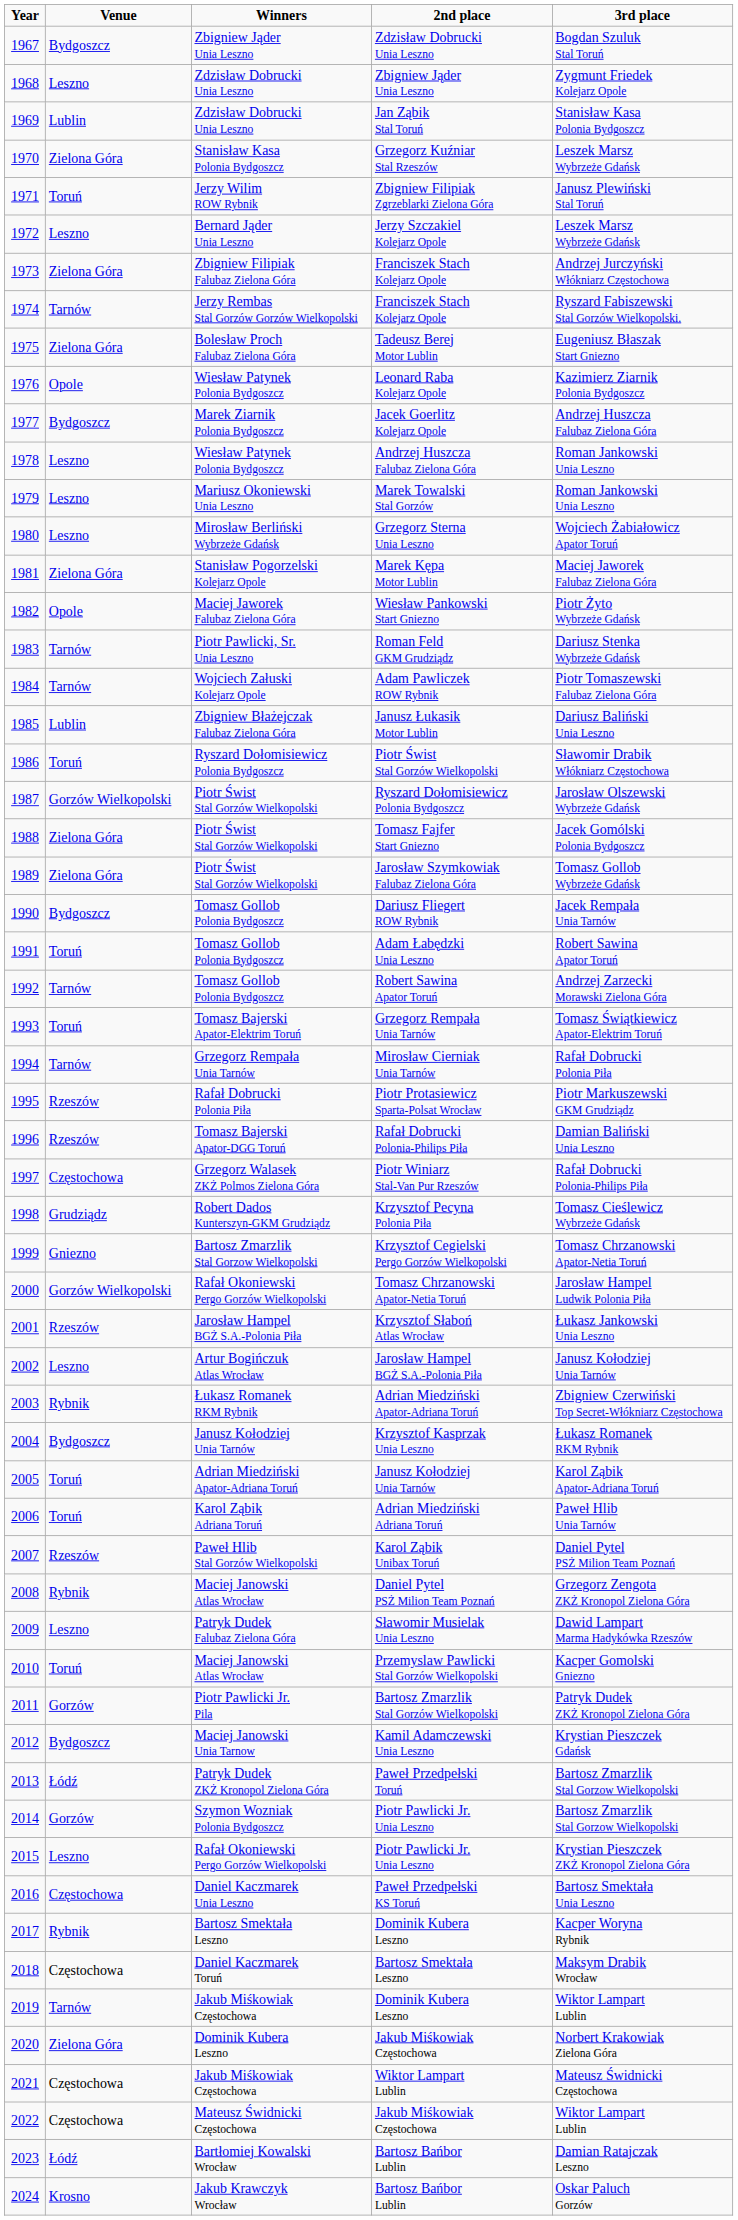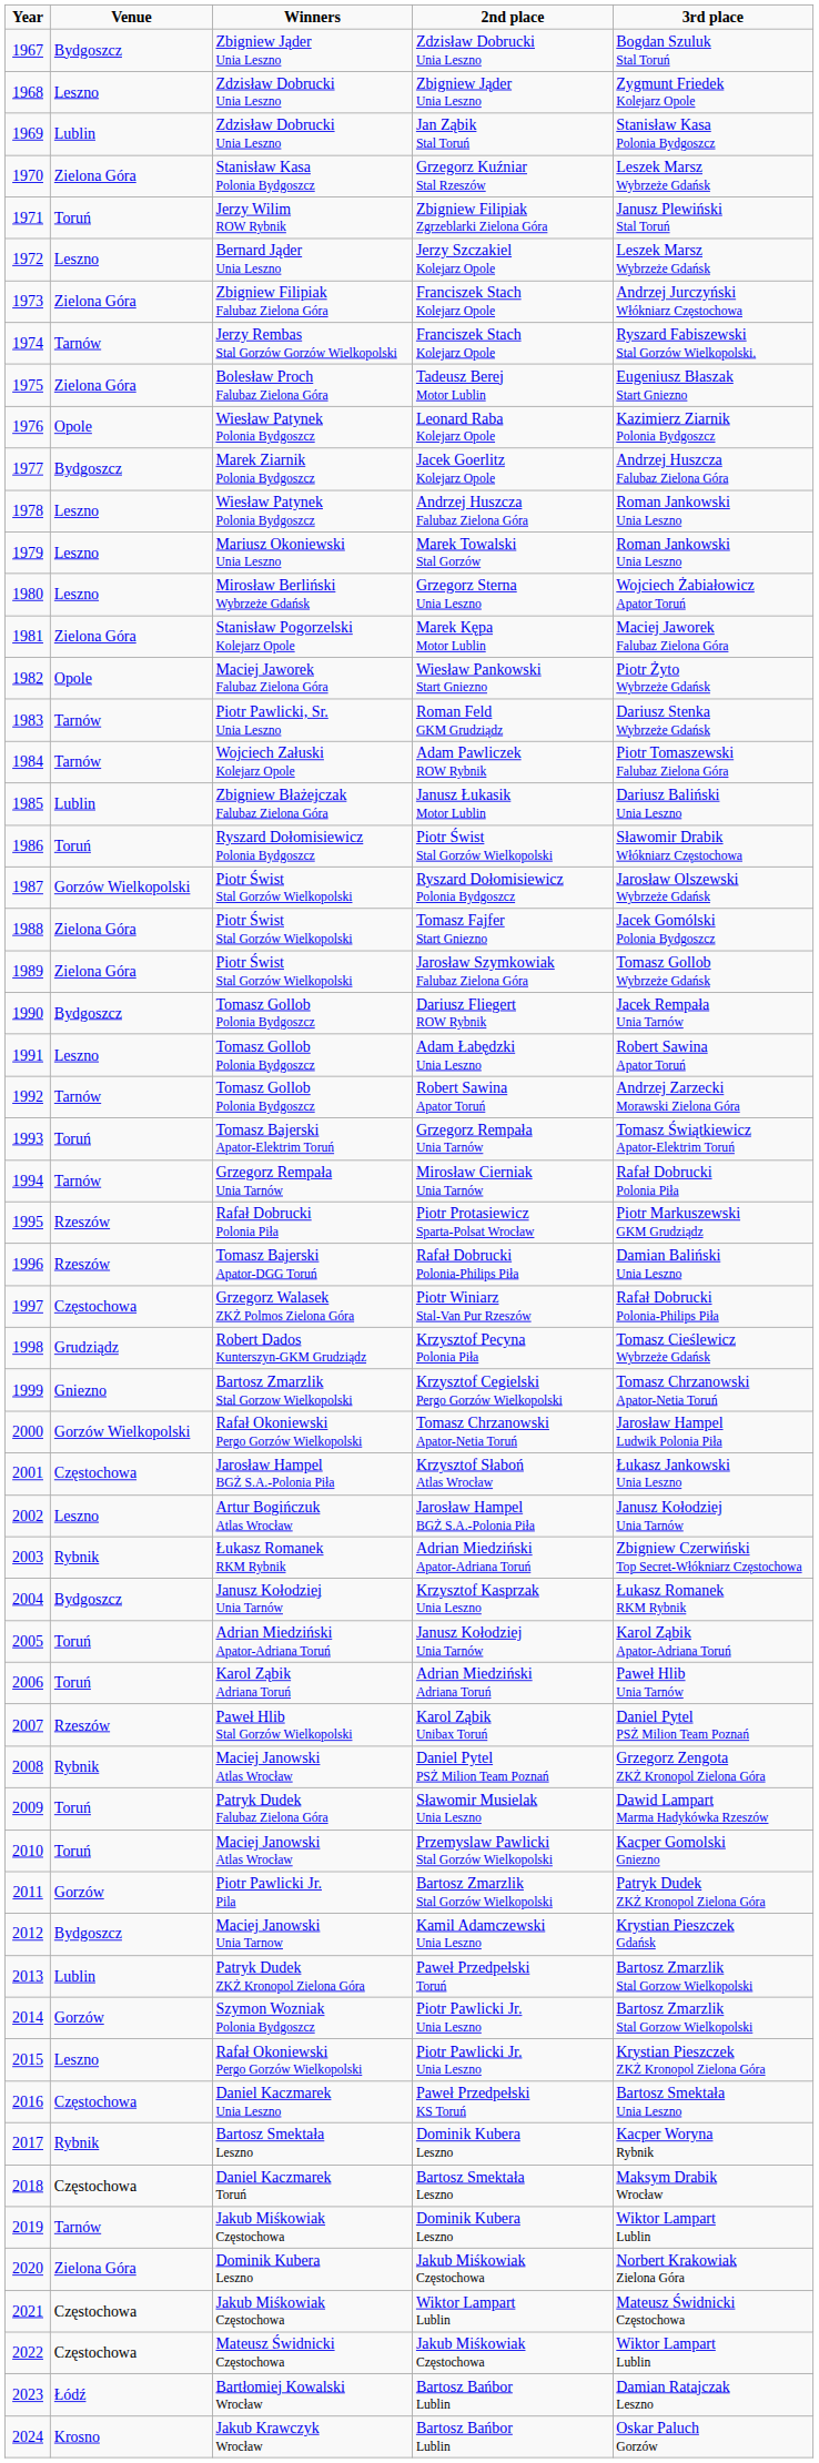Adam Łabędzki Unia Leszno | Venue: Toruń -> Leszno
Krzysztof Słaboń Atlas Wrocław | Venue: Rzeszów -> Częstochowa
Sławomir Musielak Unia Leszno | Venue: Leszno -> Toruń
Paweł Przedpełski Toruń | Venue: Łódź -> Lublin
